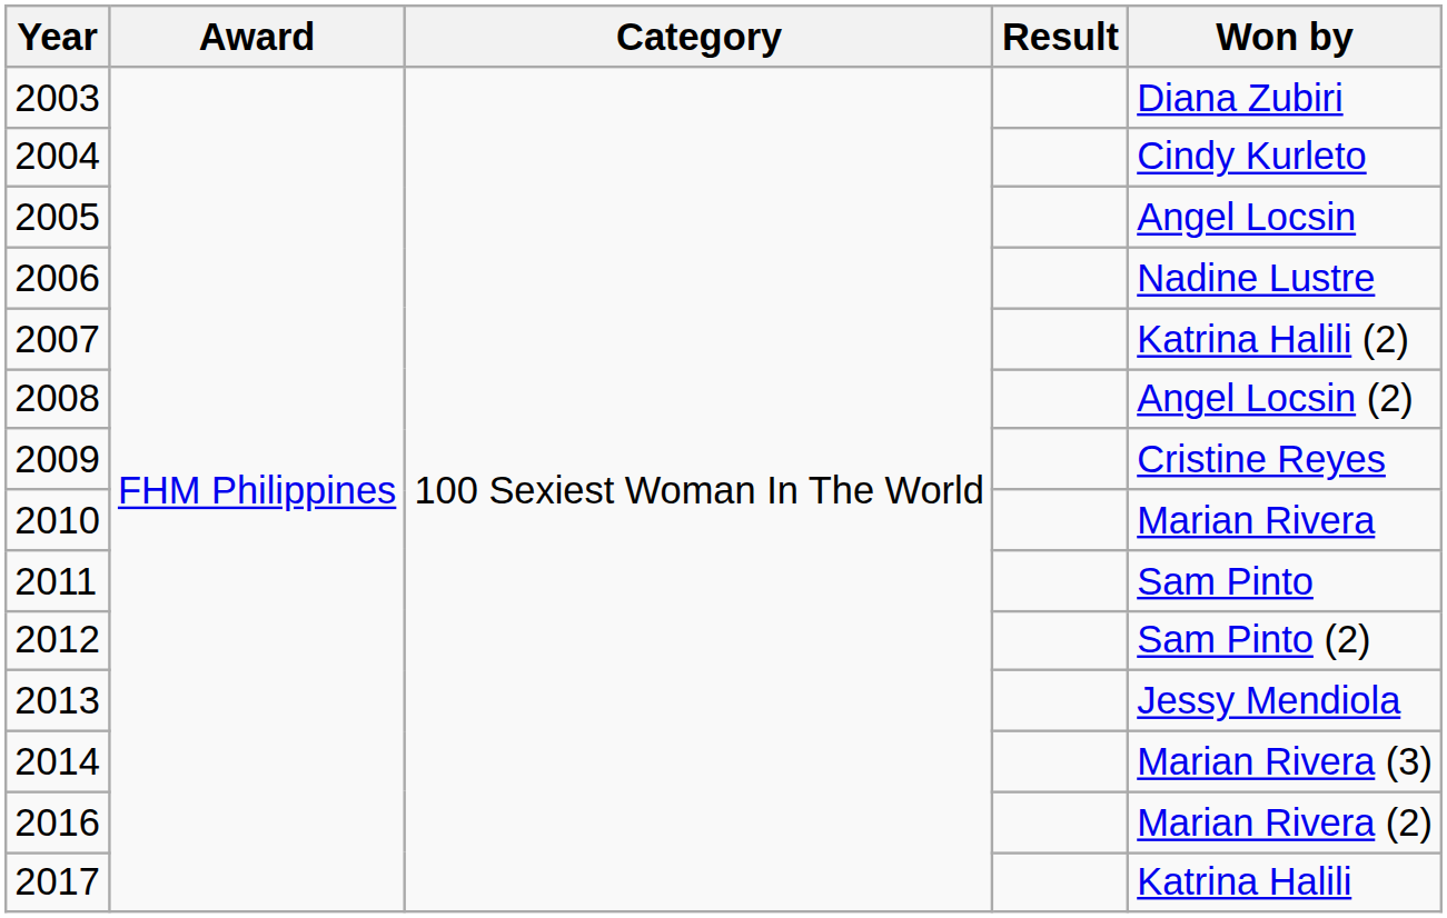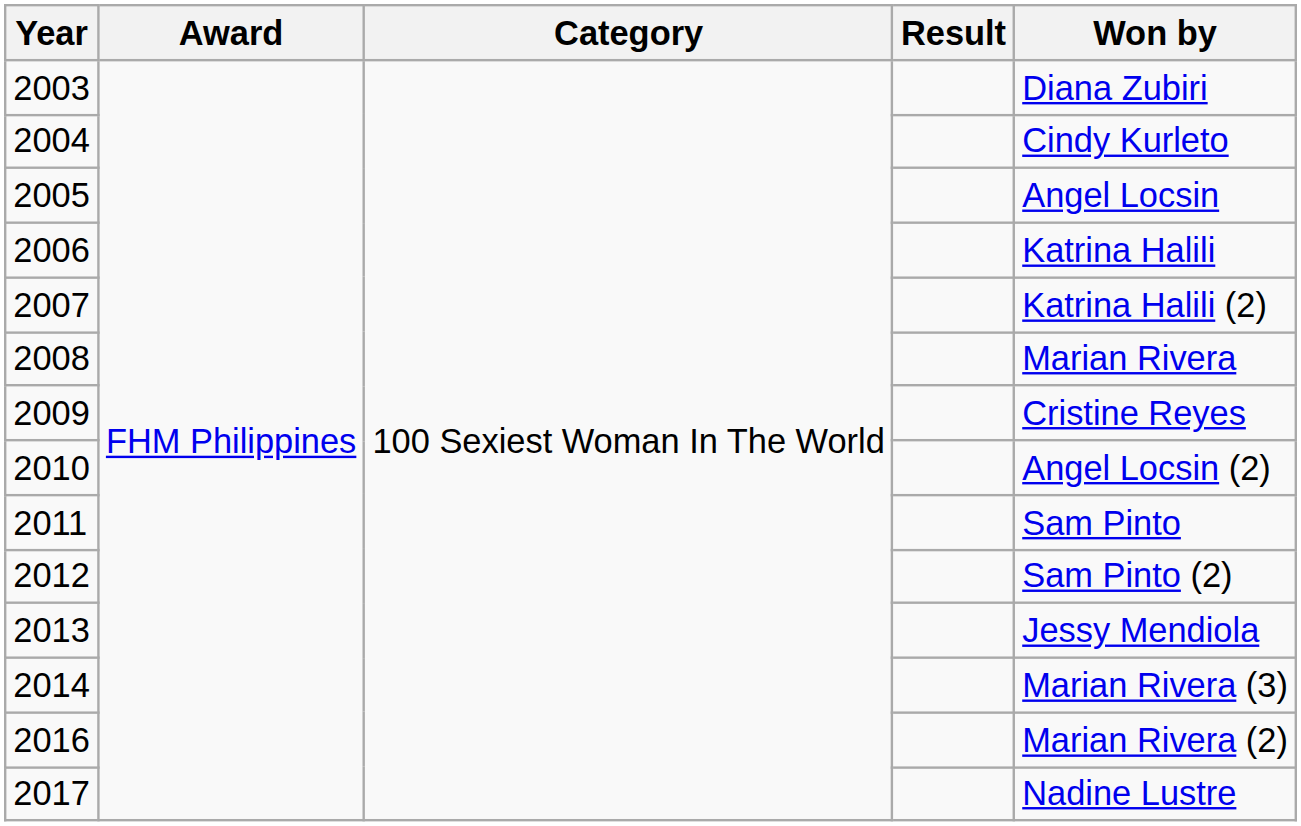2006 | Won by: Nadine Lustre -> Katrina Halili
2008 | Won by: Angel Locsin (2) -> Marian Rivera
2010 | Won by: Marian Rivera -> Angel Locsin (2)
2017 | Won by: Katrina Halili -> Nadine Lustre
